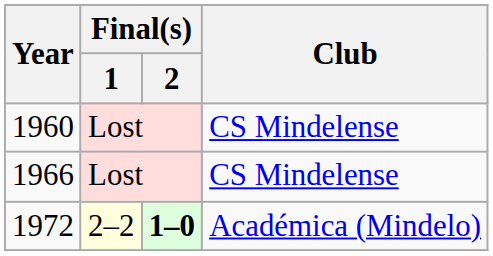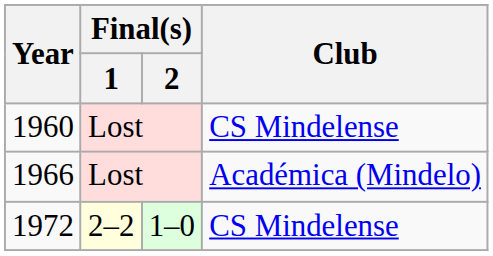1966 | Club: CS Mindelense -> Académica (Mindelo)
1972 | Final(s) / 2: bold -> normal
1972 | Club: Académica (Mindelo) -> CS Mindelense
